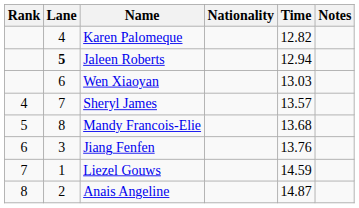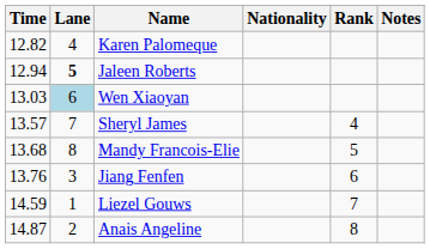columns swapped: Rank <-> Time
Wen Xiaoyan | Lane: no background -> lightblue background
